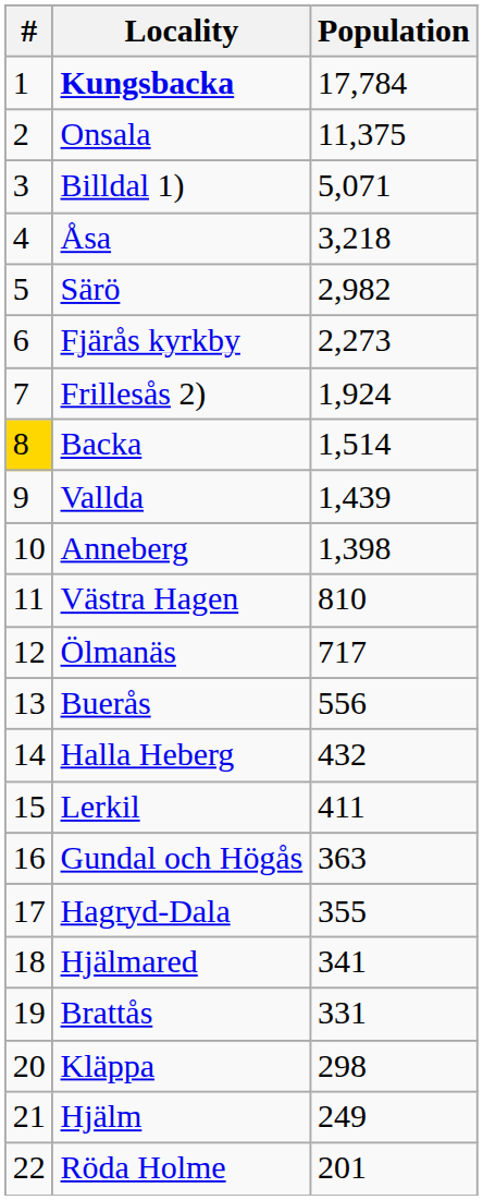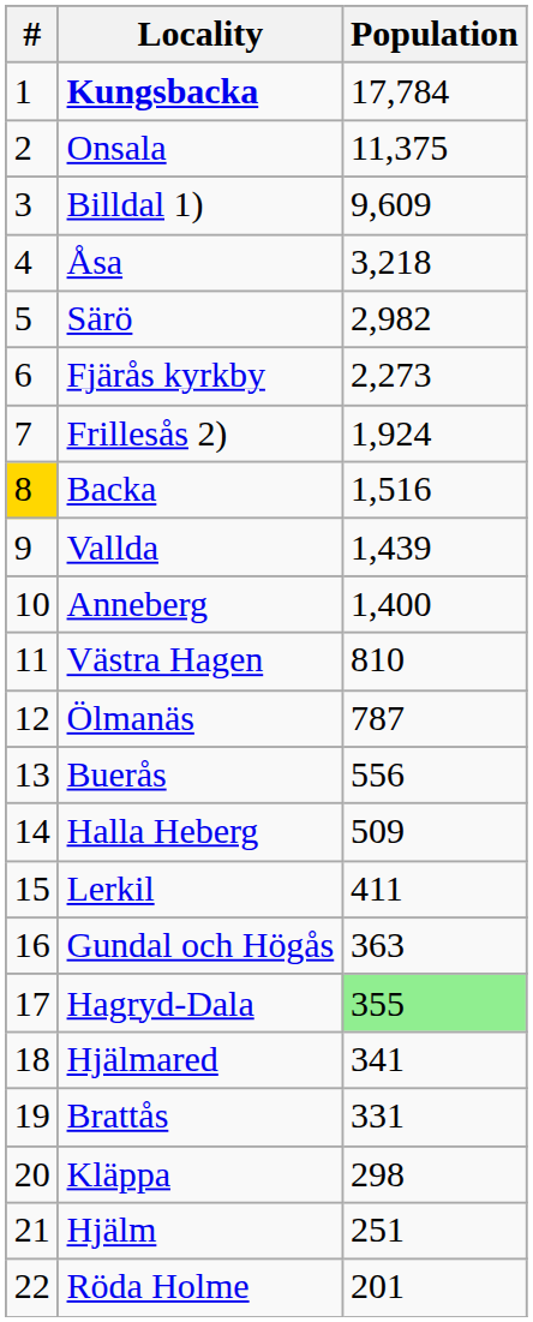Billdal 1) | Population: 5,071 -> 9,609
Backa | Population: 1,514 -> 1,516
Anneberg | Population: 1,398 -> 1,400
Ölmanäs | Population: 717 -> 787
Halla Heberg | Population: 432 -> 509
Hagryd-Dala | Population: no background -> lightgreen background
Hjälm | Population: 249 -> 251
